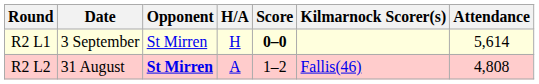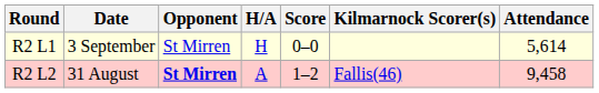R2 L1 | Score: bold -> normal
R2 L2 | Attendance: 4,808 -> 9,458
